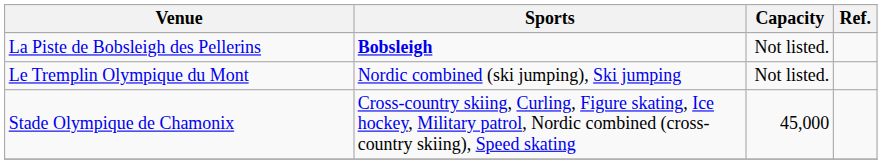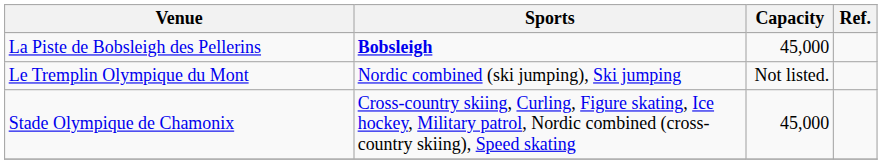La Piste de Bobsleigh des Pellerins | Capacity: Not listed. -> 45,000
